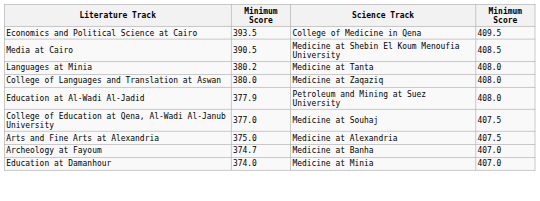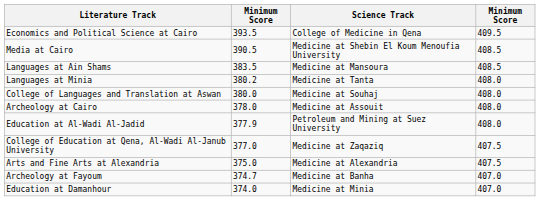+ row: Languages at Ain Shams | 383.5 | Medicine at Mansoura | 408.5
College of Languages and Translation at Aswan | Science Track: Medicine at Zaqaziq -> Medicine at Souhaj
+ row: Archeology at Cairo | 378.0 | Medicine at Assouit | 408.0
College of Education at Qena, Al-Wadi Al-Janub University | Science Track: Medicine at Souhaj -> Medicine at Zaqaziq
